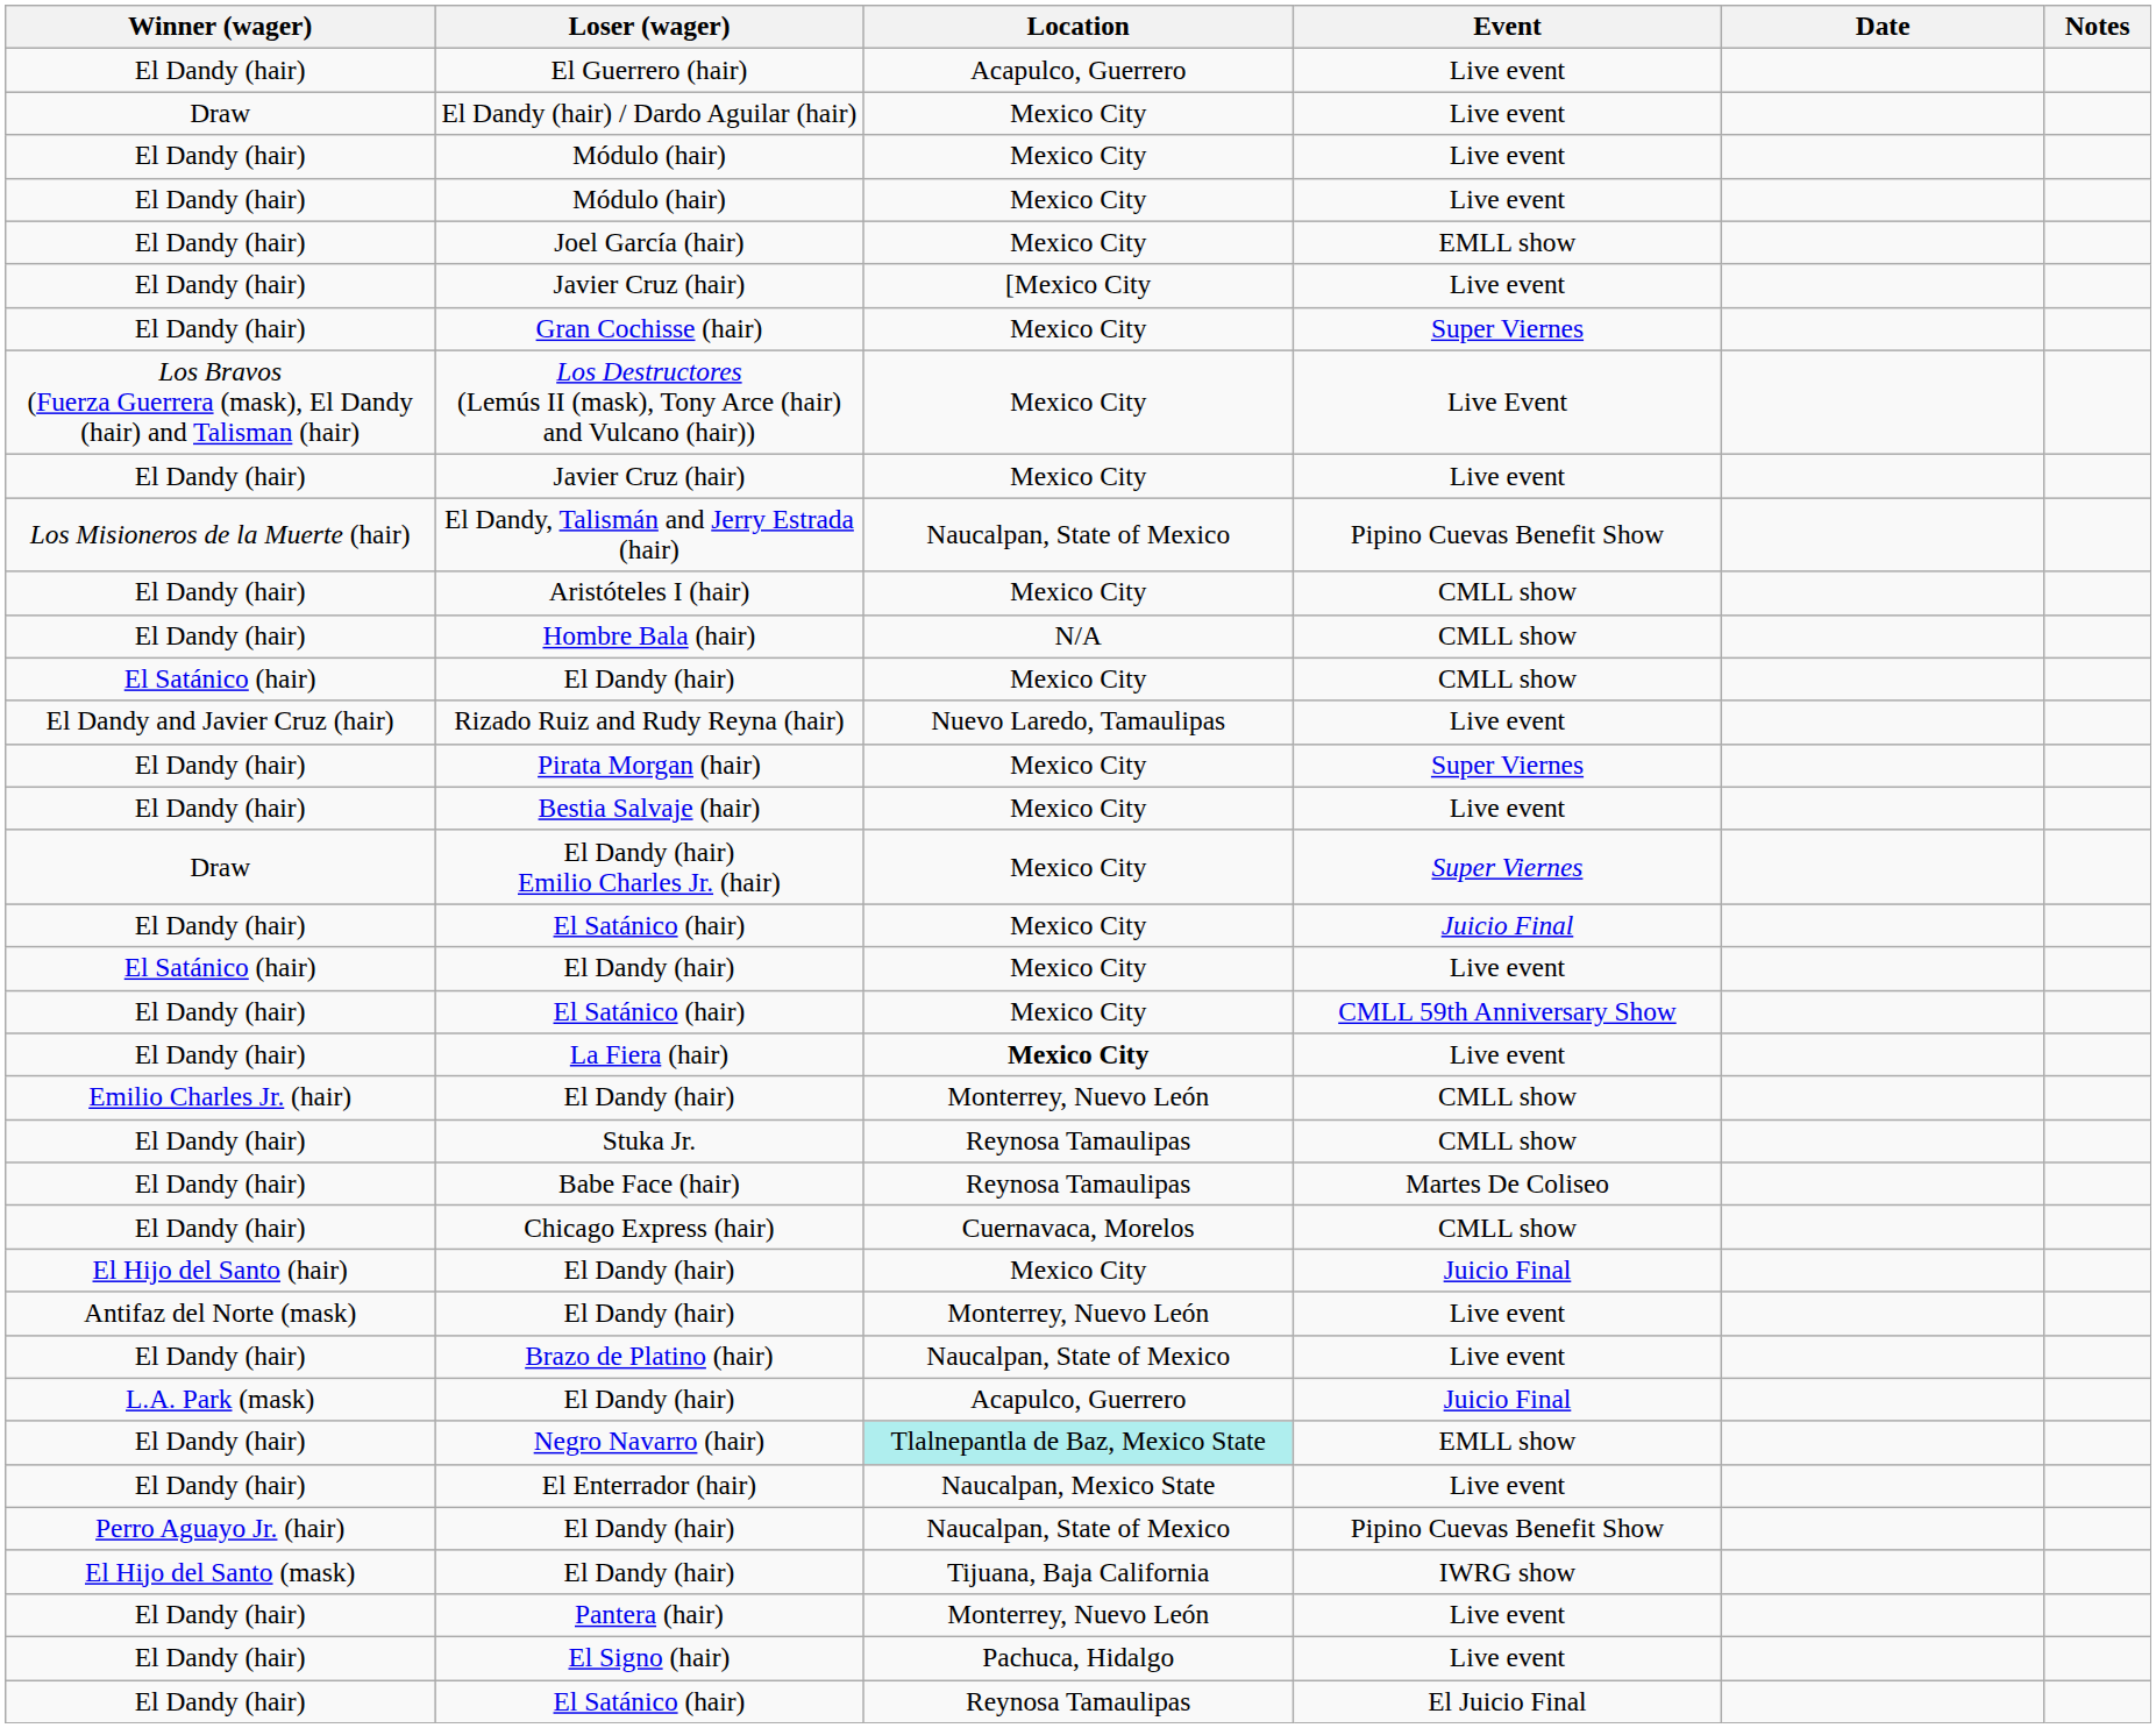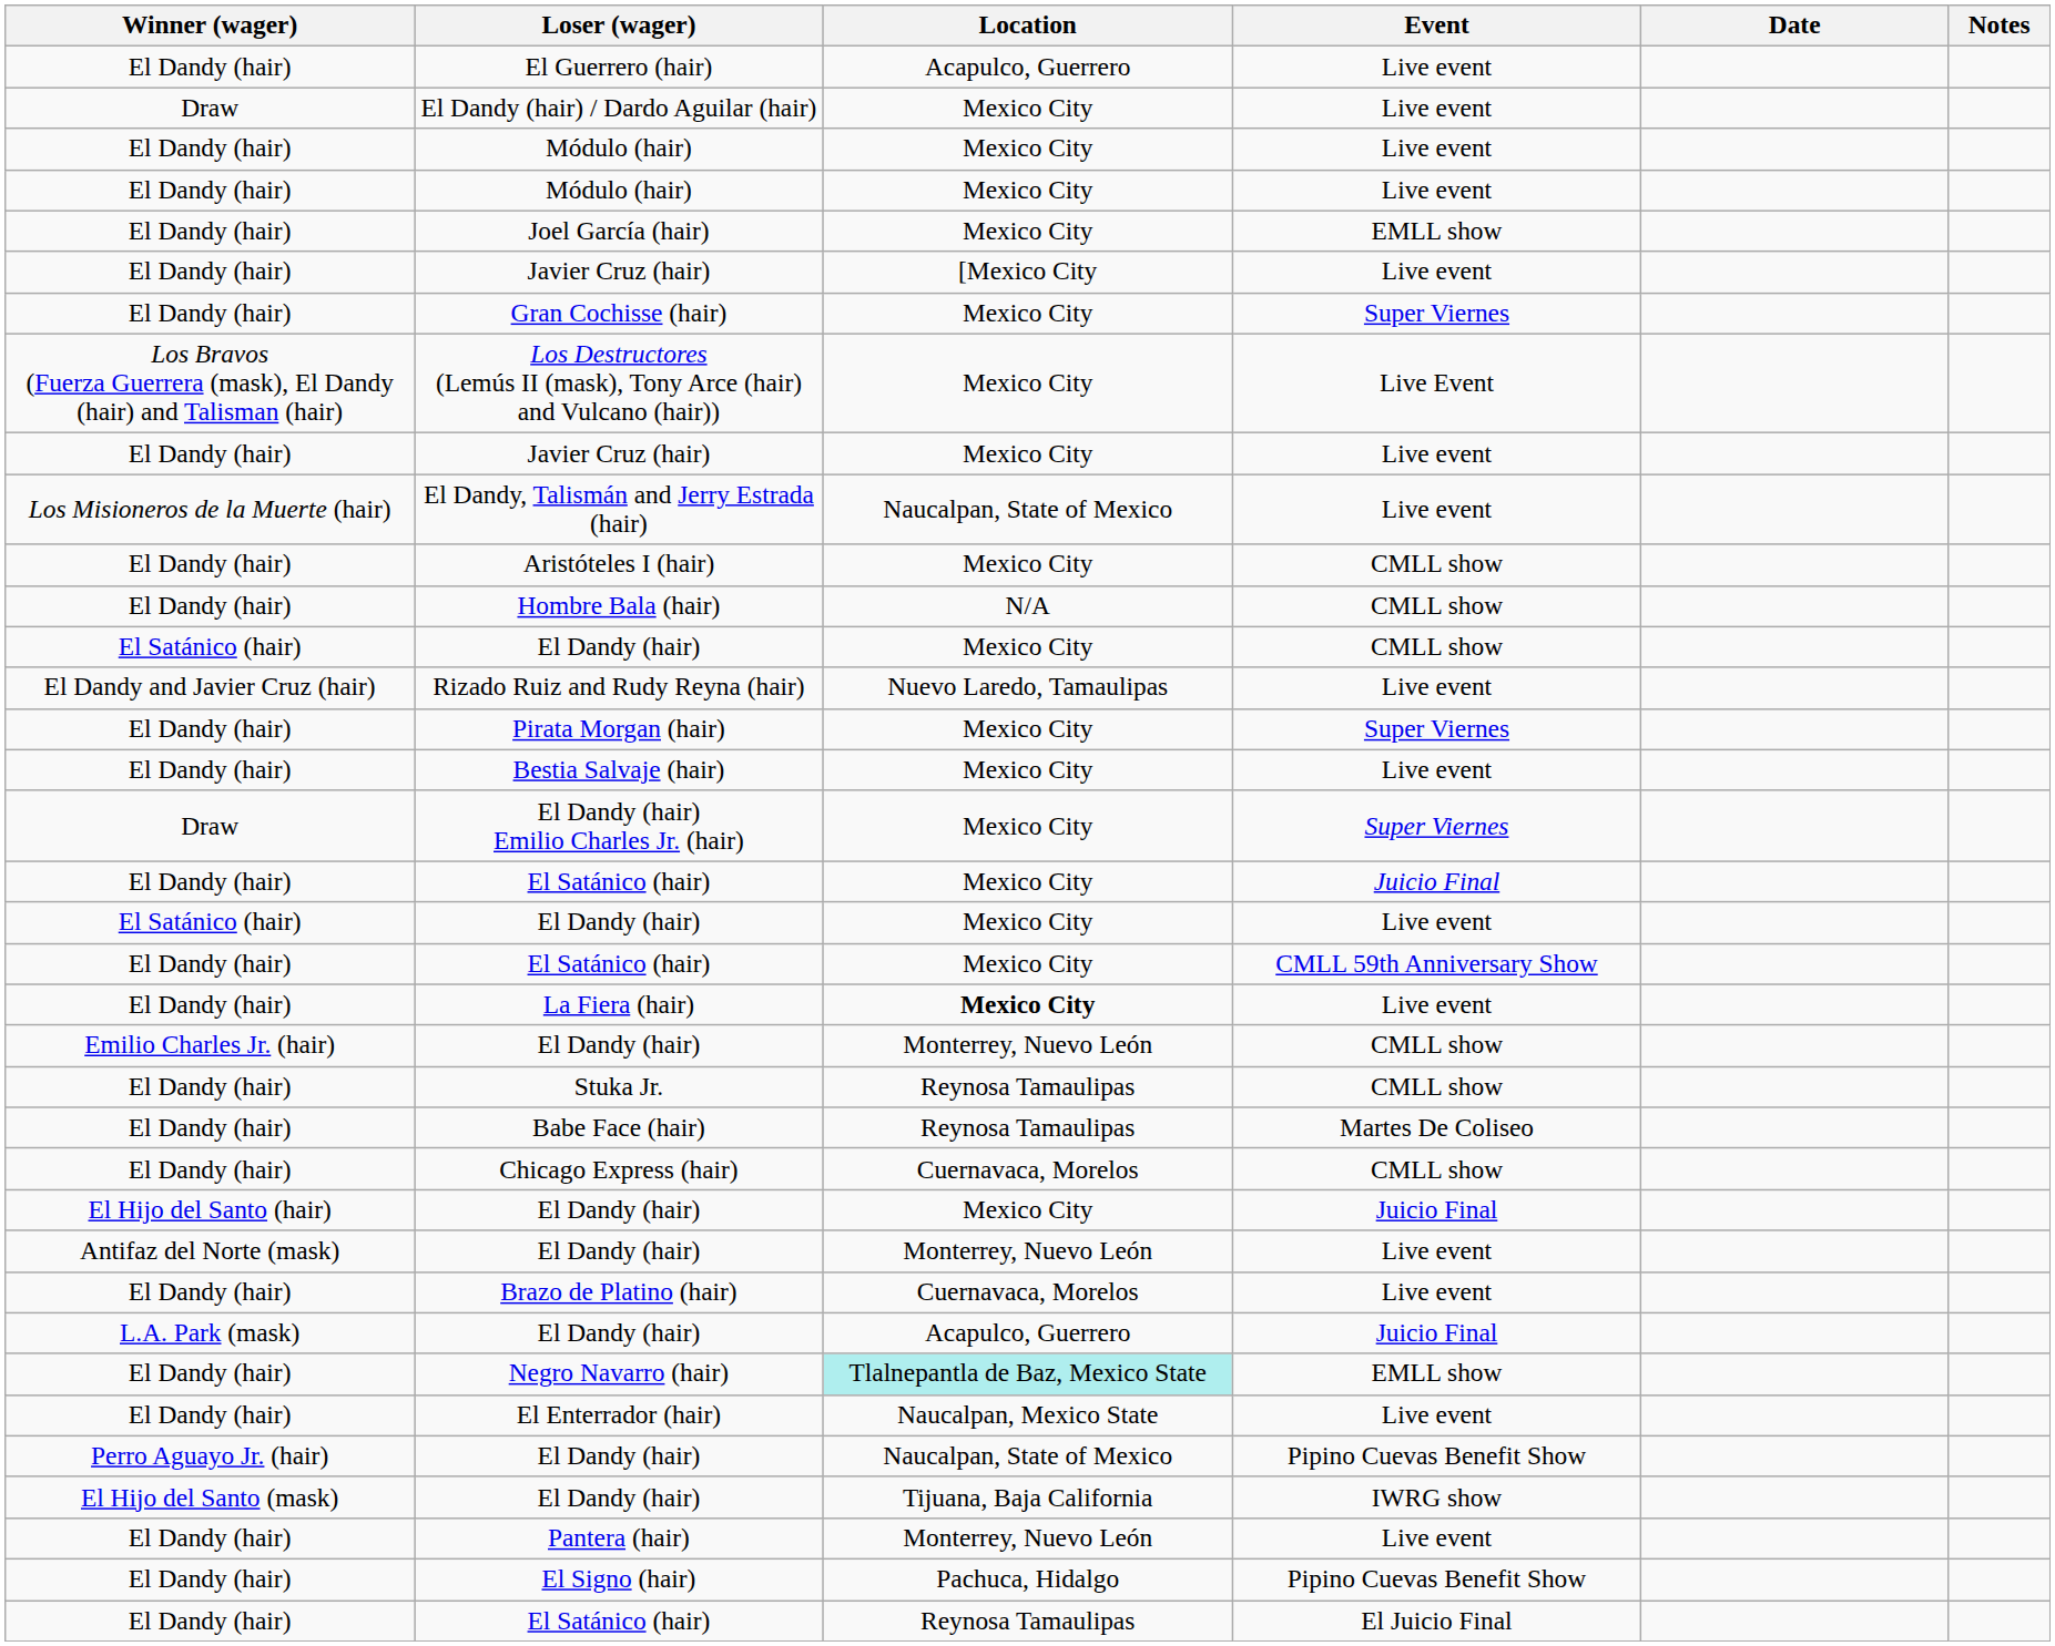El Dandy, Talismán and Jerry Estrada (hair) | Event: Pipino Cuevas Benefit Show -> Live event
Brazo de Platino (hair) | Location: Naucalpan, State of Mexico -> Cuernavaca, Morelos
El Signo (hair) | Event: Live event -> Pipino Cuevas Benefit Show
